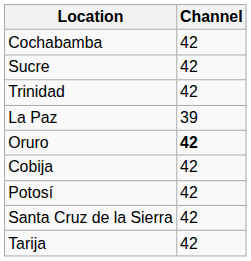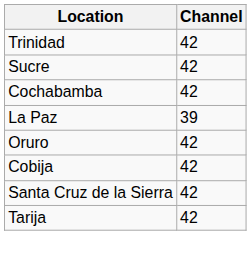rows swapped: Trinidad <-> Cochabamba
Oruro | Channel: bold -> normal
- row: Potosí | 42
